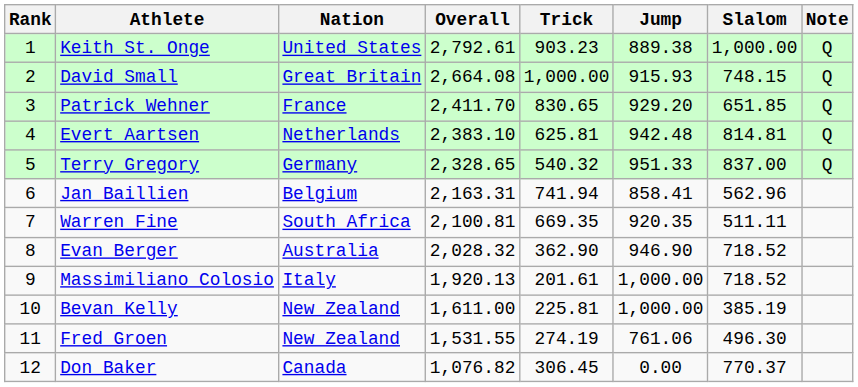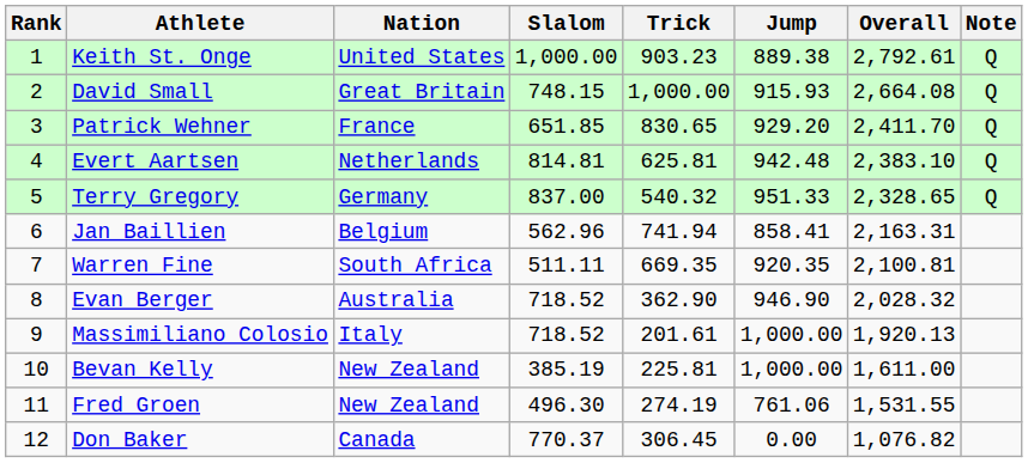columns swapped: Slalom <-> Overall
